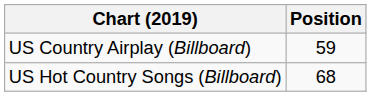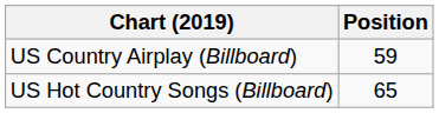US Hot Country Songs (Billboard) | Position: 68 -> 65
